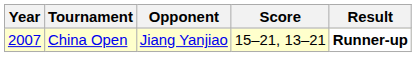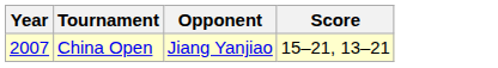- column: Result | Runner-up
